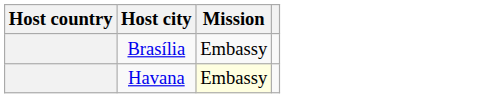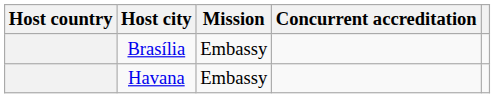+ column: Concurrent accreditation
Havana | Mission: lightyellow background -> no background
